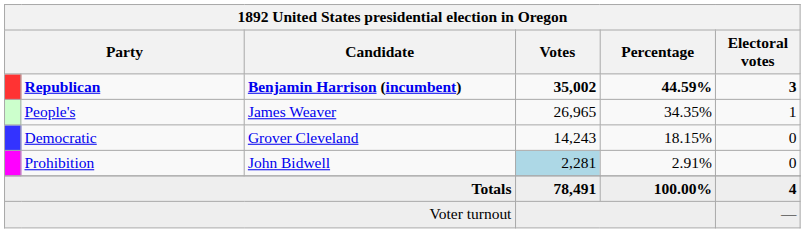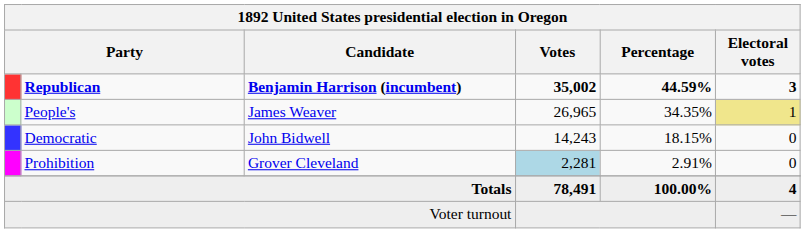People's | Electoral votes: no background -> khaki background
Democratic | Candidate: Grover Cleveland -> John Bidwell
Prohibition | Candidate: John Bidwell -> Grover Cleveland
